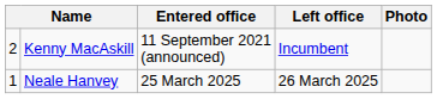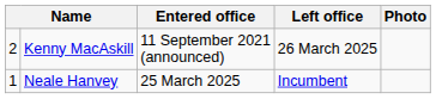Kenny MacAskill | Left office: Incumbent -> 26 March 2025
Neale Hanvey | Left office: 26 March 2025 -> Incumbent
